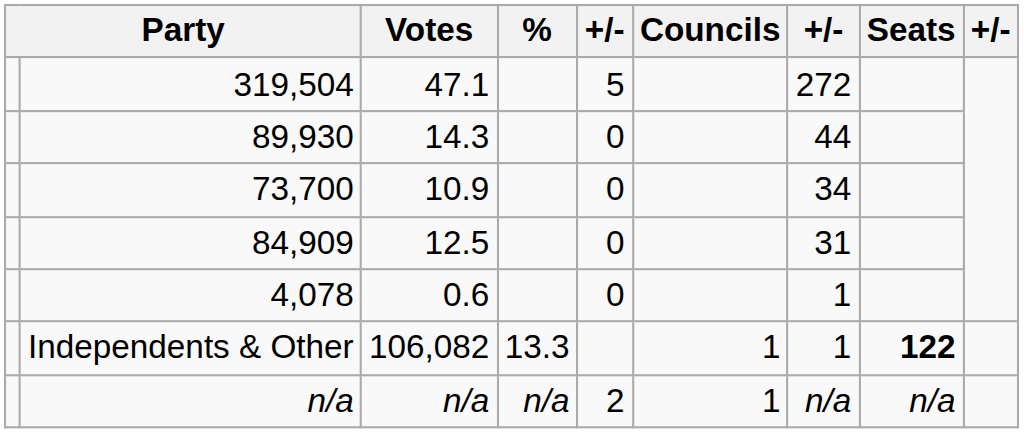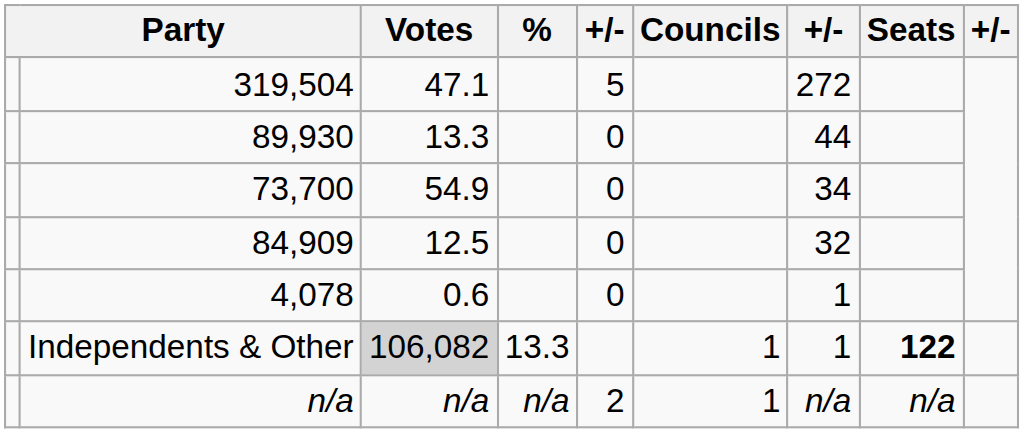89,930 | Votes: 14.3 -> 13.3
73,700 | Votes: 10.9 -> 54.9
84,909 | column 7: 31 -> 32
Independents & Other | Votes: no background -> lightgrey background
